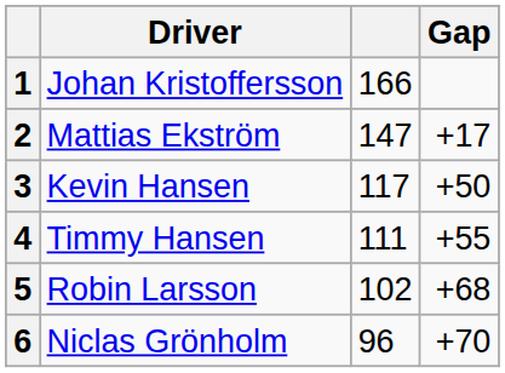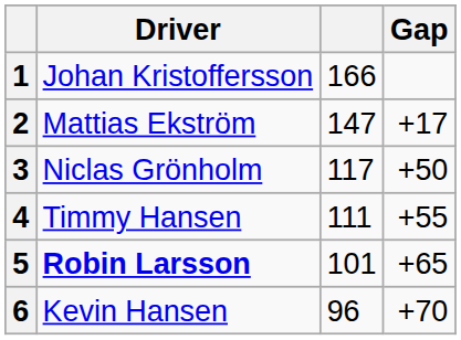3 | Driver: Kevin Hansen -> Niclas Grönholm
5 | Driver: normal -> bold
5 | column 3: 102 -> 101
5 | Gap: +68 -> +65
6 | Driver: Niclas Grönholm -> Kevin Hansen
